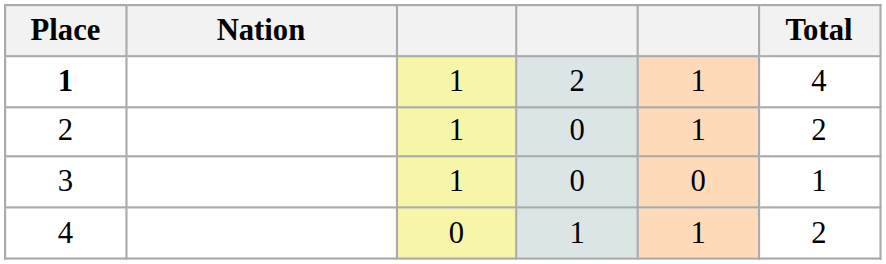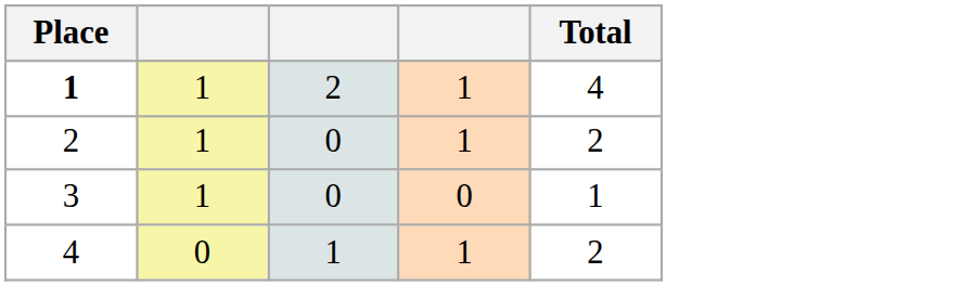- column: Nation
